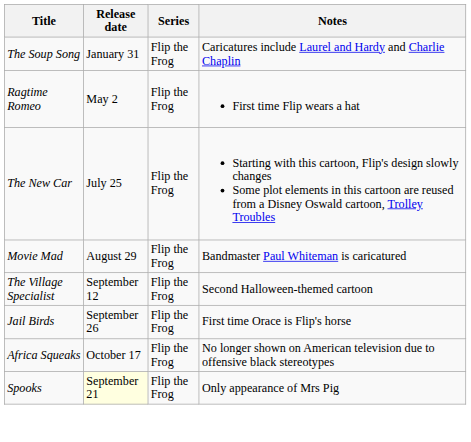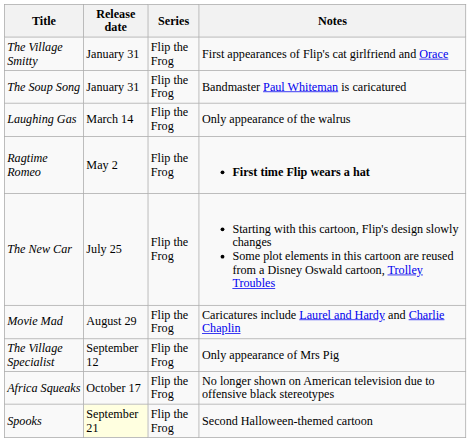+ row: The Village Smitty | January 31 | Flip the Frog | First appearances of Flip's cat girlfriend and Orace
The Soup Song | Notes: Caricatures include Laurel and Hardy and Charlie Chaplin -> Bandmaster Paul Whiteman is caricatured
+ row: Laughing Gas | March 14 | Flip the Frog | Only appearance of the walrus
Ragtime Romeo | Notes: normal -> bold
Movie Mad | Notes: Bandmaster Paul Whiteman is caricatured -> Caricatures include Laurel and Hardy and Charlie Chaplin
The Village Specialist | Notes: Second Halloween-themed cartoon -> Only appearance of Mrs Pig
- row: Jail Birds | September 26 | Flip the Frog | First time Orace is Flip's horse
Spooks | Notes: Only appearance of Mrs Pig -> Second Halloween-themed cartoon
